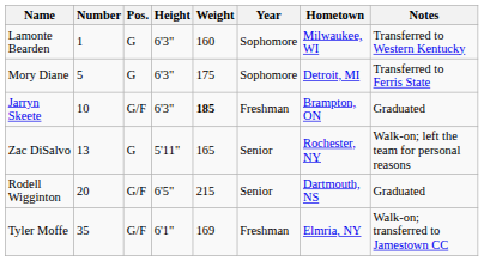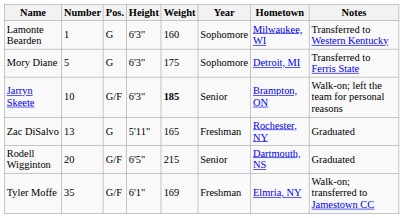Jarryn Skeete | Year: Freshman -> Senior
Jarryn Skeete | Notes: Graduated -> Walk-on; left the team for personal reasons
Zac DiSalvo | Year: Senior -> Freshman
Zac DiSalvo | Notes: Walk-on; left the team for personal reasons -> Graduated
